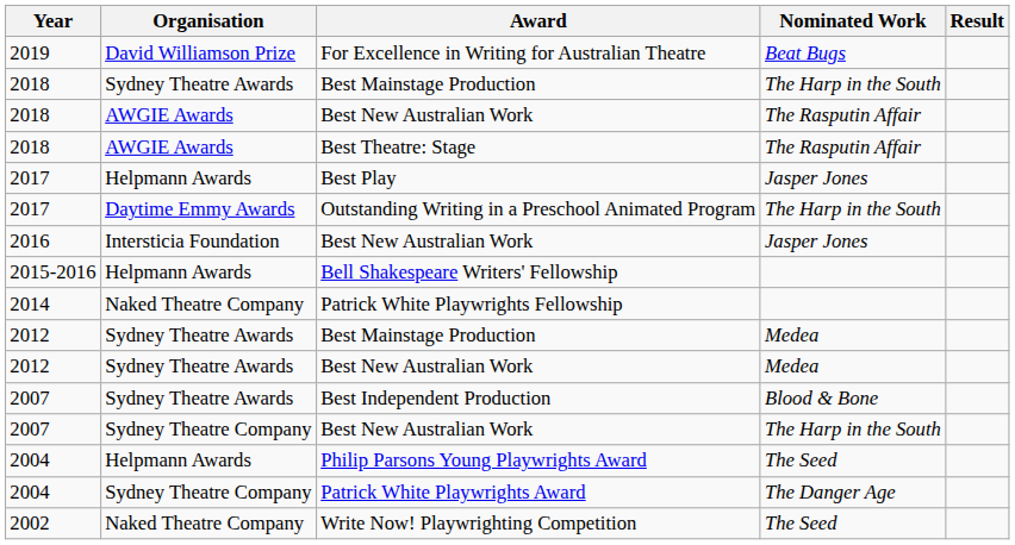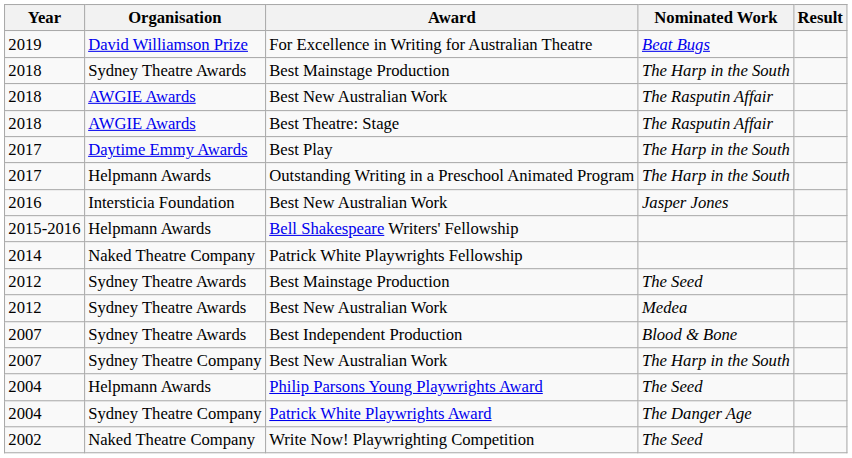Best Play | Organisation: Helpmann Awards -> Daytime Emmy Awards
Best Play | Nominated Work: Jasper Jones -> The Harp in the South
Outstanding Writing in a Preschool Animated Program | Organisation: Daytime Emmy Awards -> Helpmann Awards
2012 / Best Mainstage Production | Nominated Work: Medea -> The Seed
